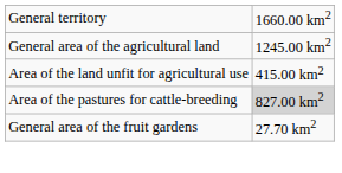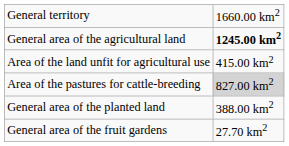General area of the agricultural land | column 2: normal -> bold
+ row: General area of the planted land | 388.00 km2
